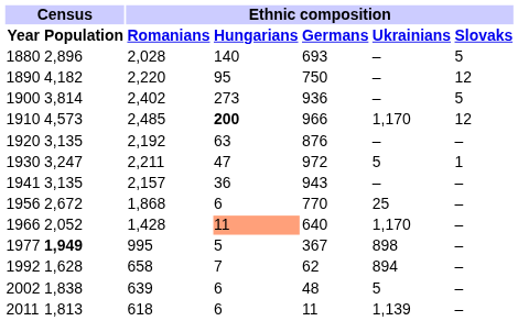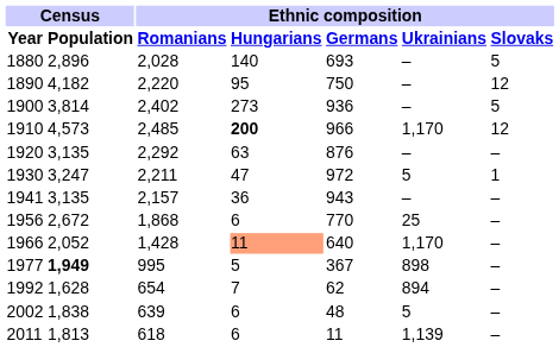1920 | Ethnic composition / Romanians: 2,192 -> 2,292
1992 | Ethnic composition / Romanians: 658 -> 654
